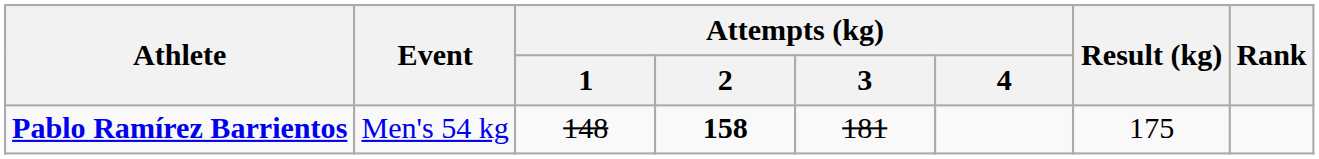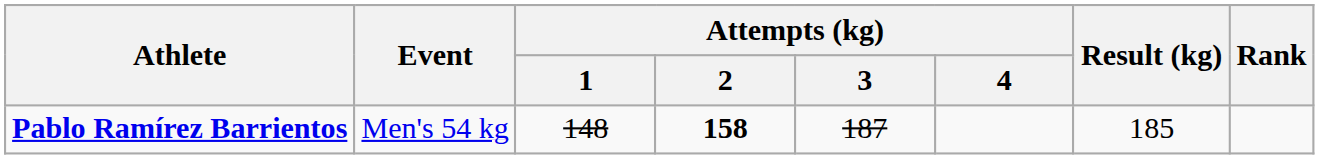Pablo Ramírez Barrientos | Attempts (kg) / 3: 181 -> 187
Pablo Ramírez Barrientos | Result (kg): 175 -> 185
